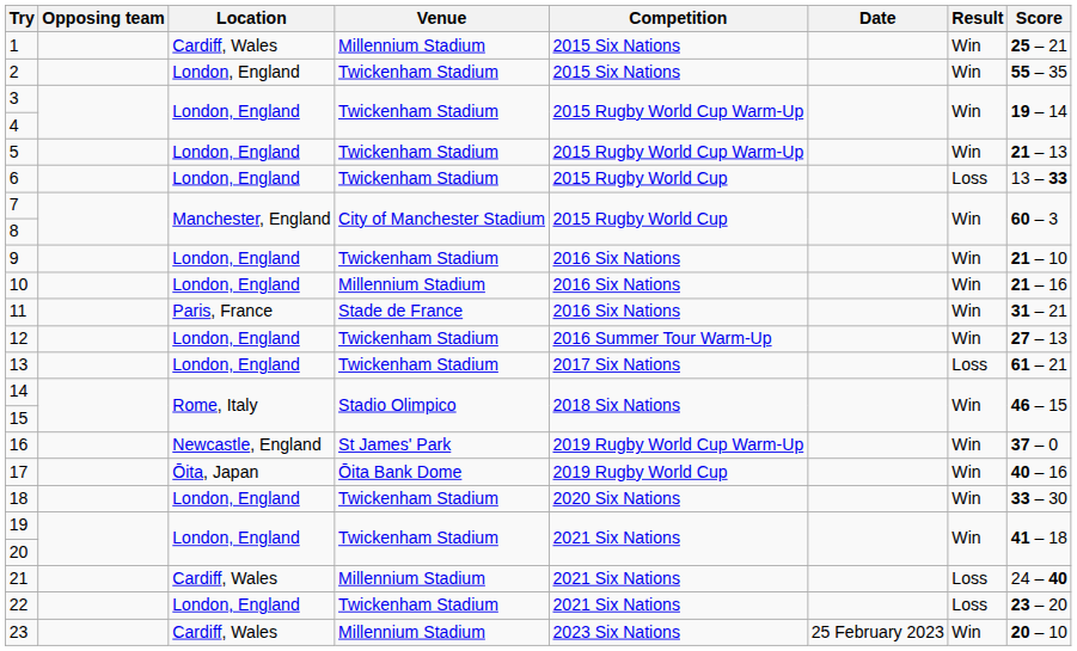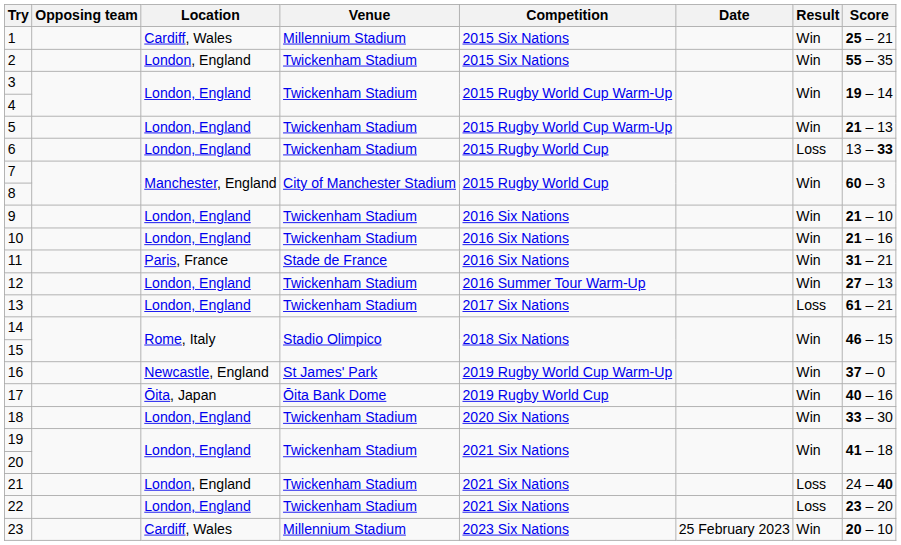10 | Venue: Millennium Stadium -> Twickenham Stadium
21 | Location: Cardiff, Wales -> London, England
21 | Venue: Millennium Stadium -> Twickenham Stadium
